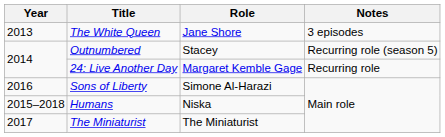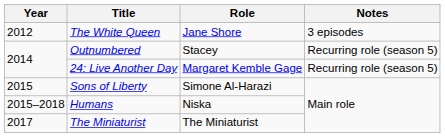The White Queen | Year: 2013 -> 2012
24: Live Another Day | Notes: Recurring role -> Recurring role (season 5)
Sons of Liberty | Year: 2016 -> 2015
